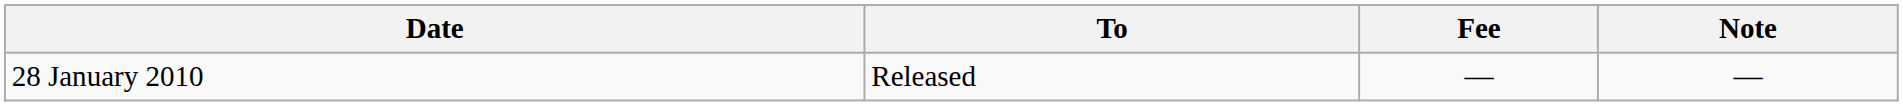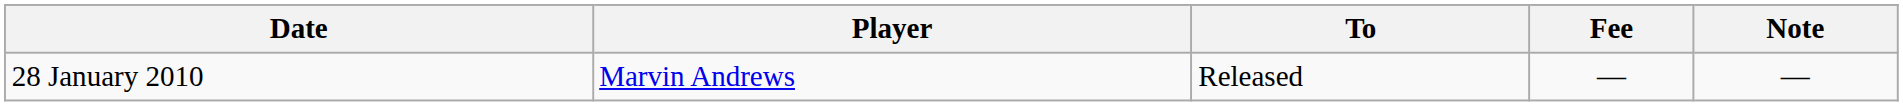+ column: Player | Marvin Andrews
